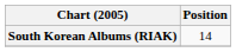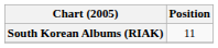South Korean Albums (RIAK) | Position: 14 -> 11
